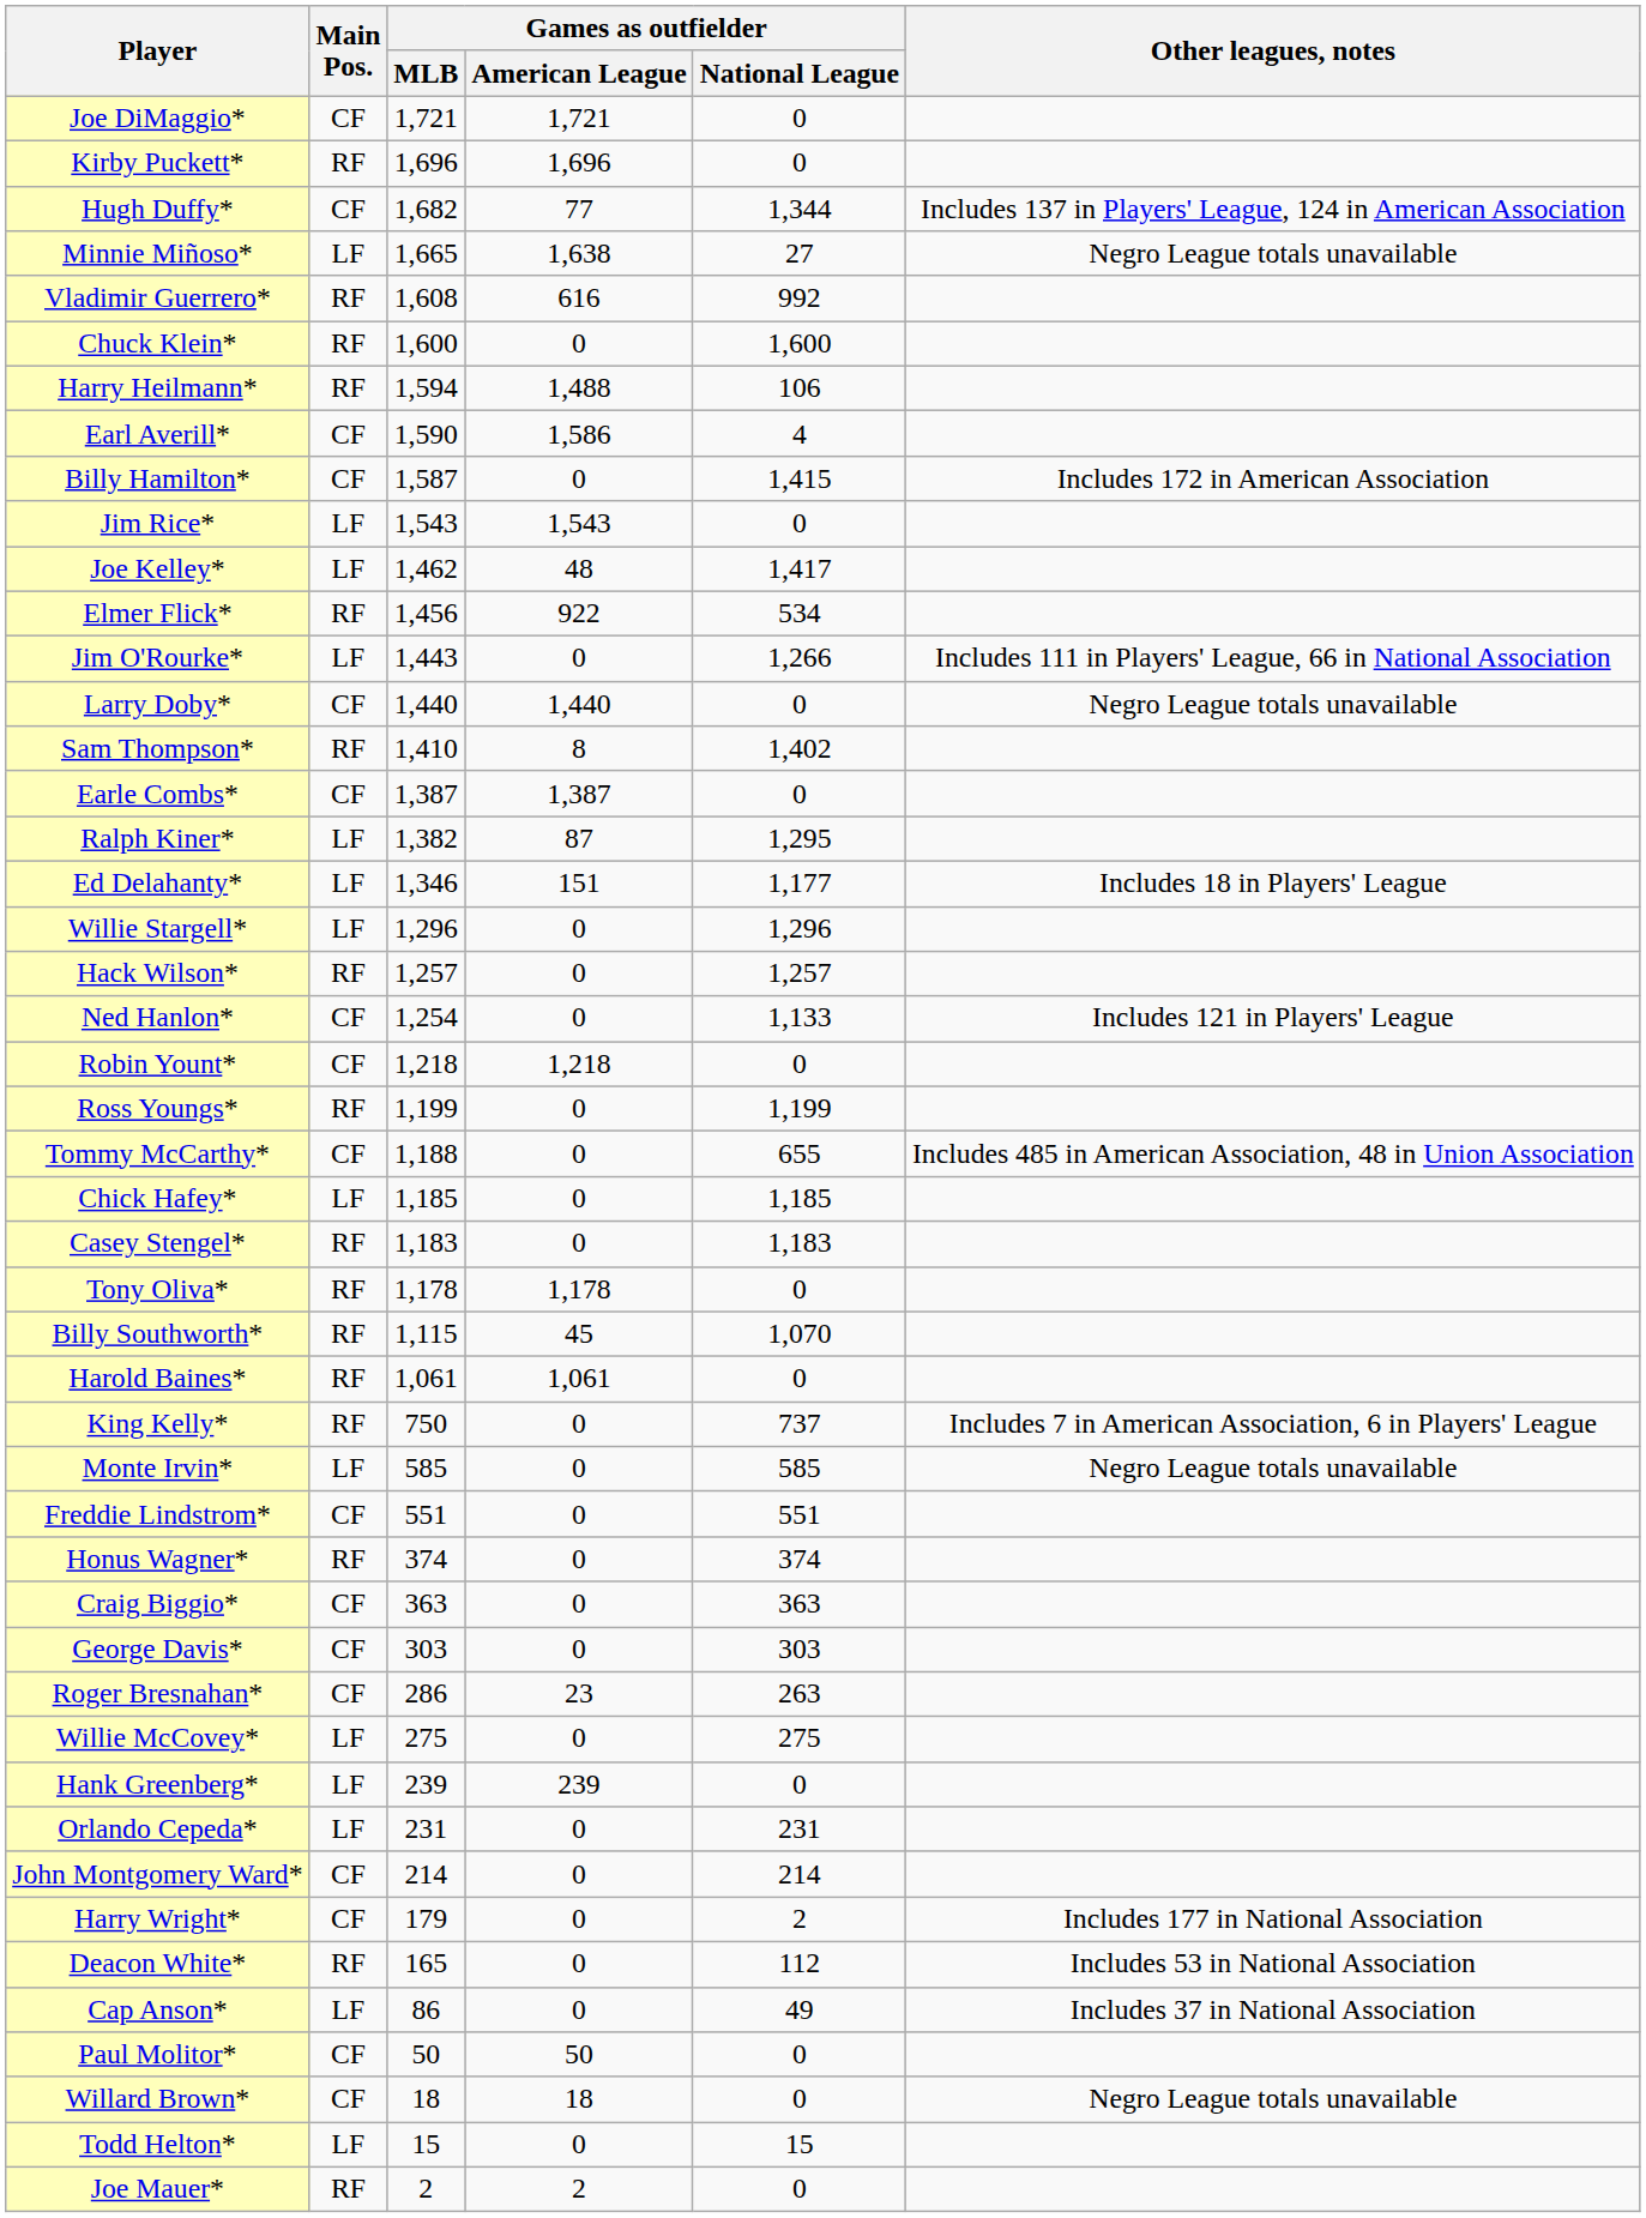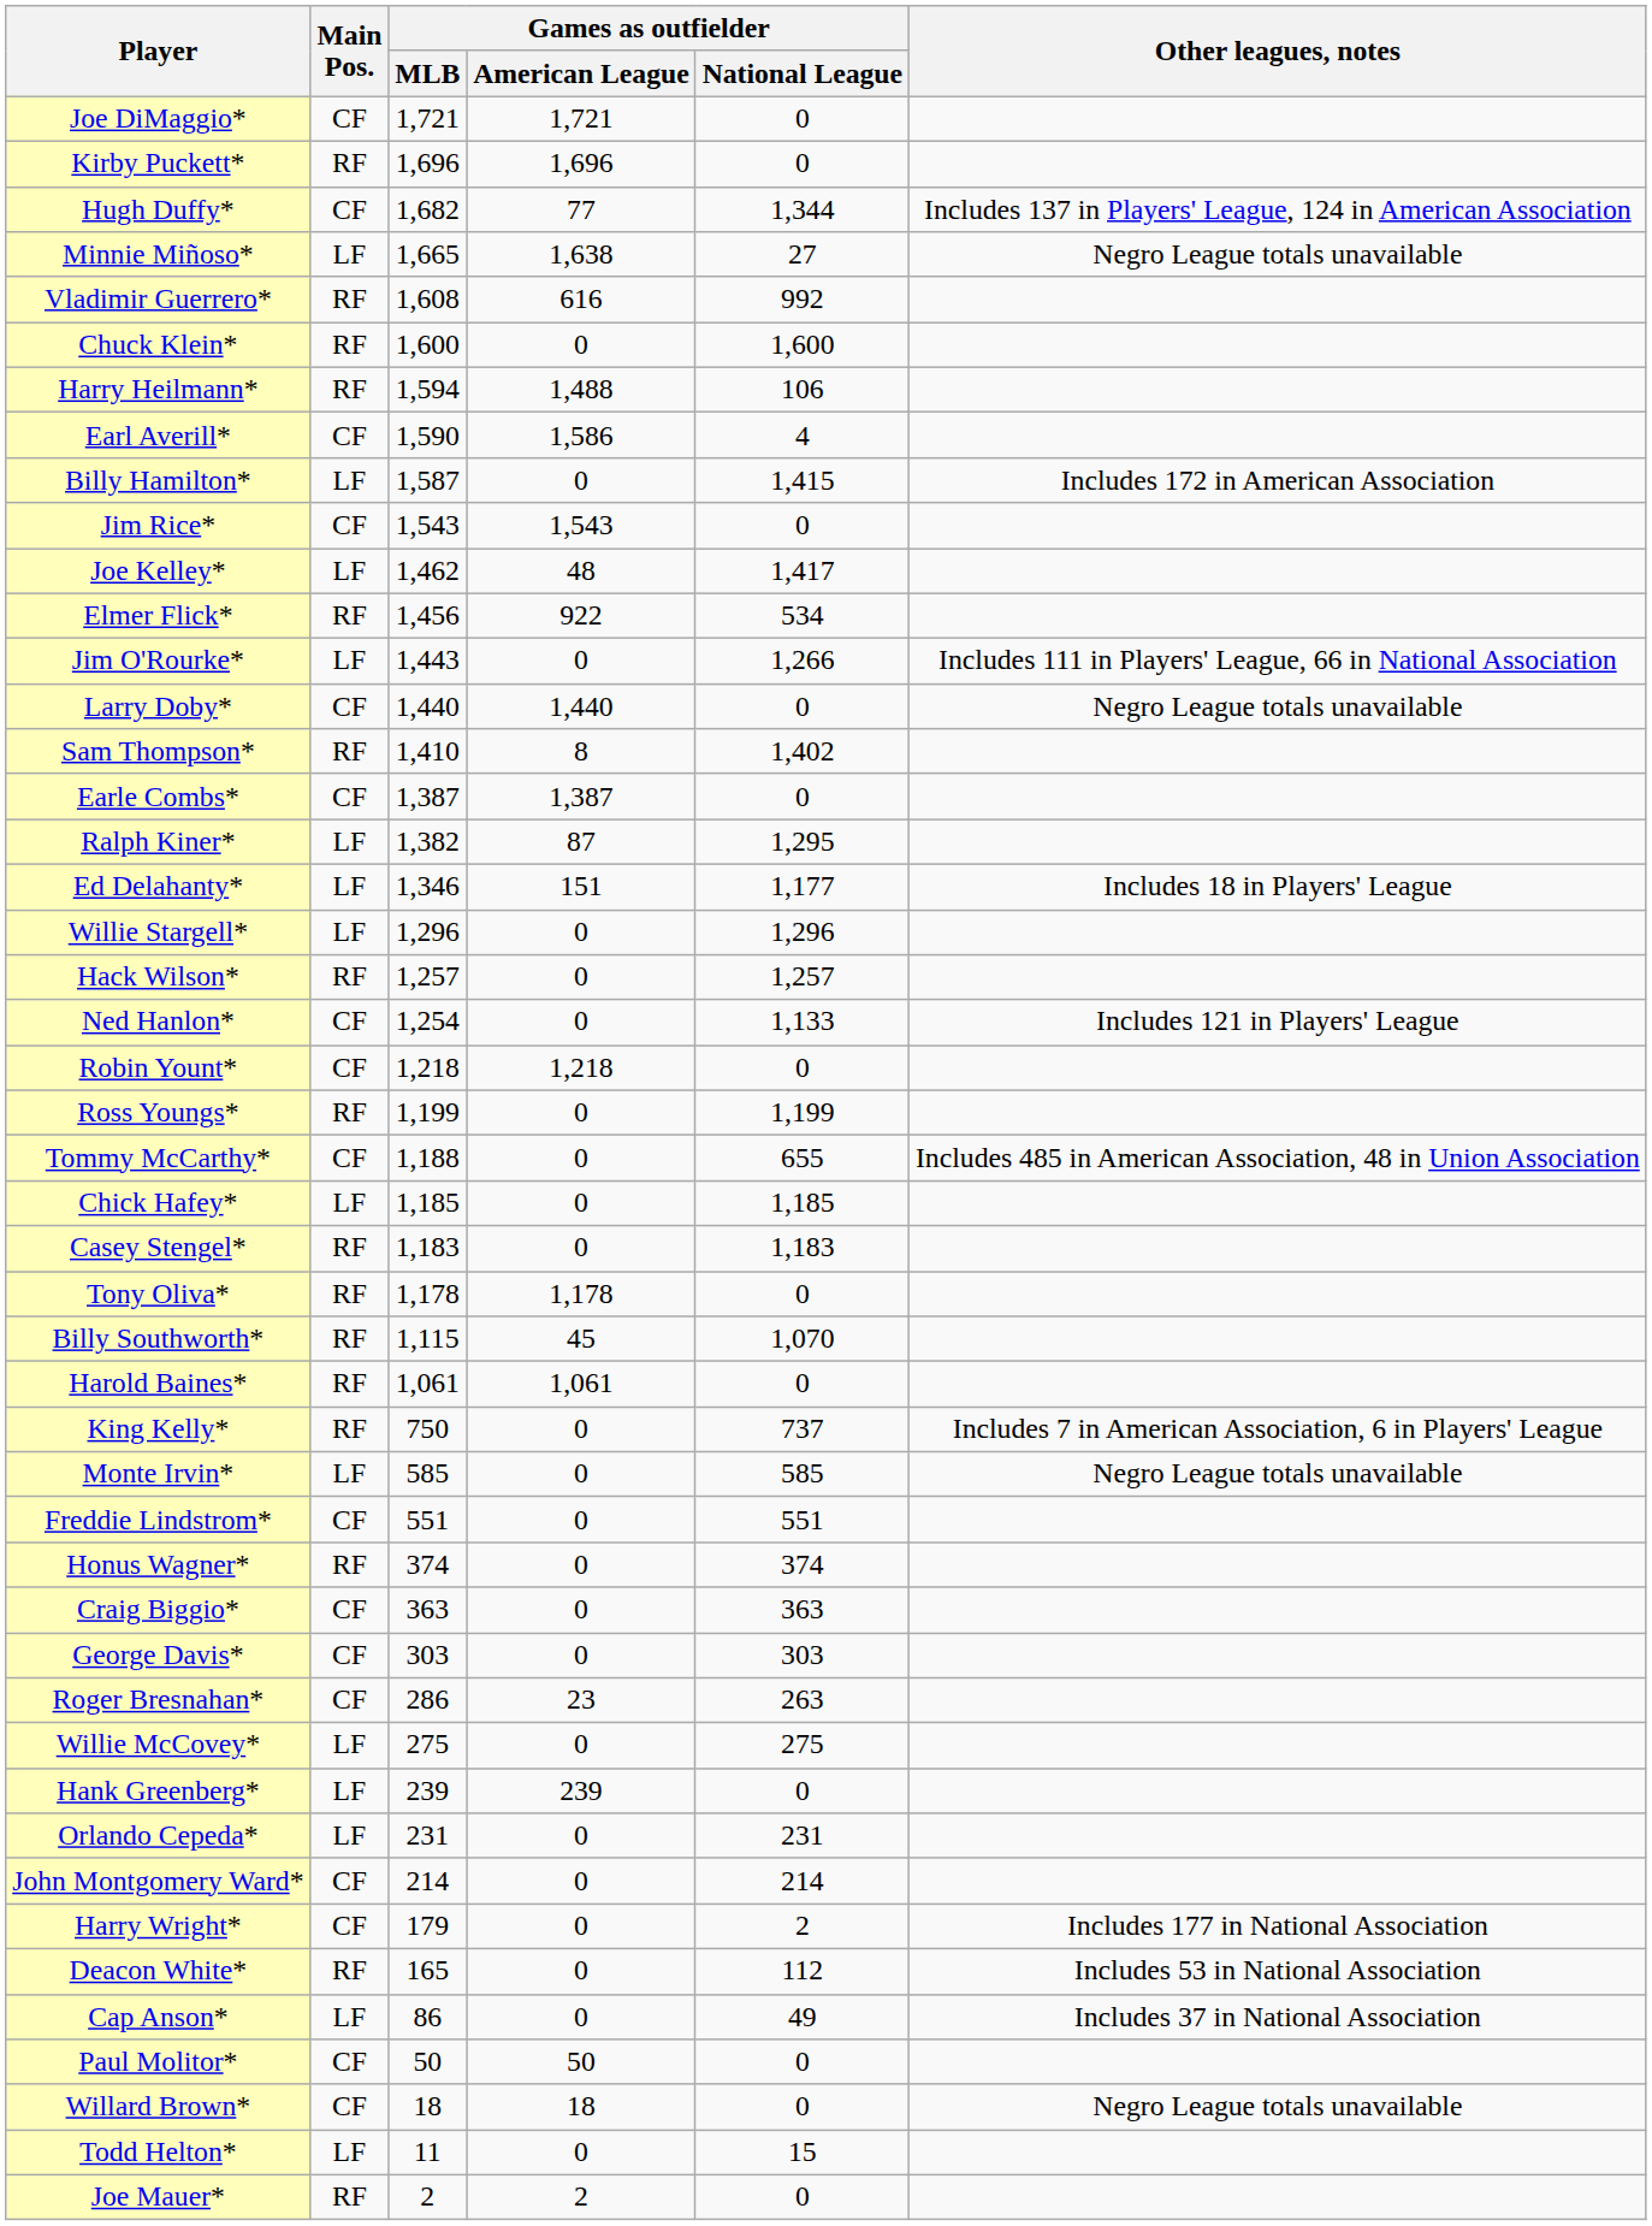Billy Hamilton* | Main Pos.: CF -> LF
Jim Rice* | Main Pos.: LF -> CF
Todd Helton* | Games as outfielder / MLB: 15 -> 11
